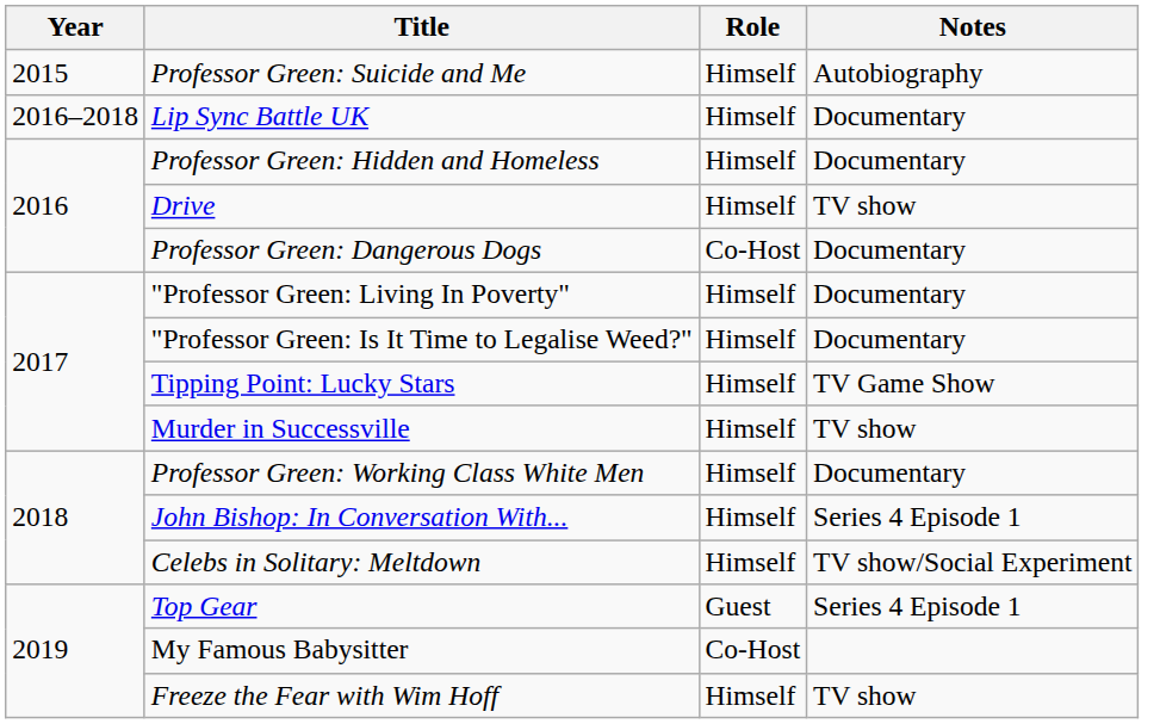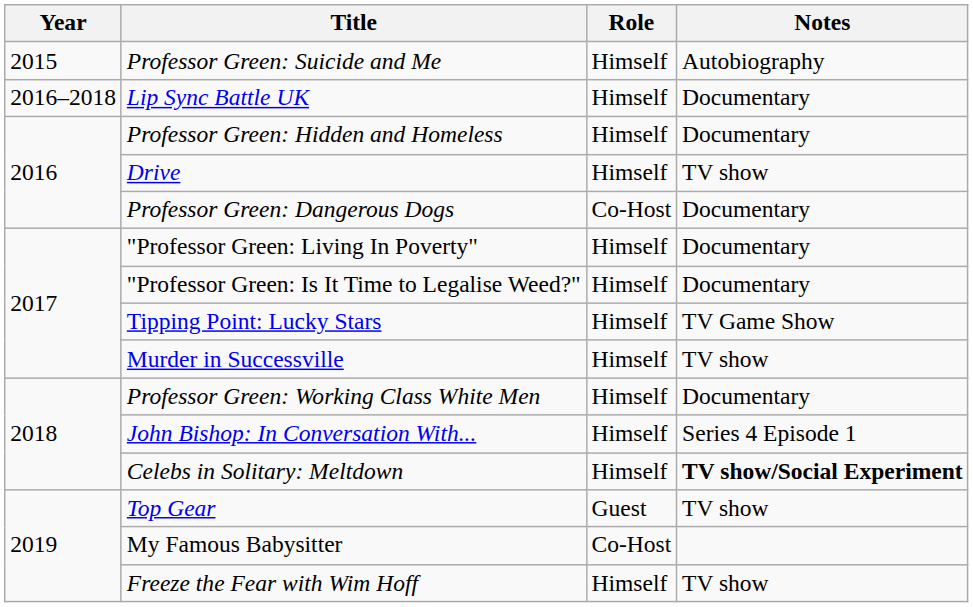Celebs in Solitary: Meltdown | Notes: normal -> bold
Top Gear | Notes: Series 4 Episode 1 -> TV show
